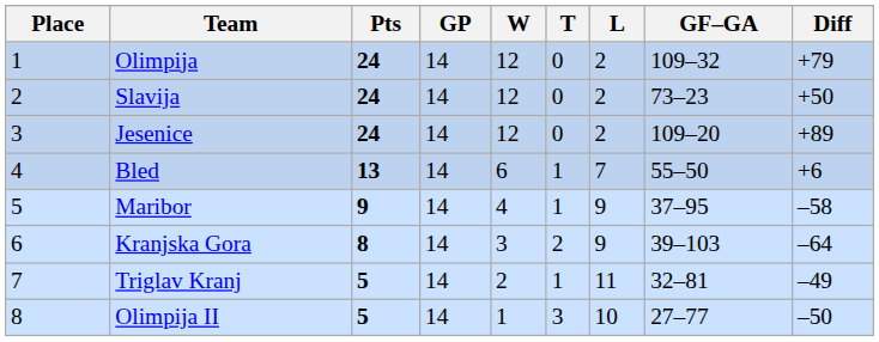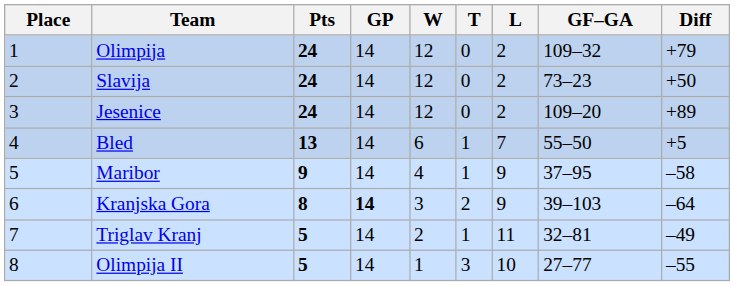Bled | Diff: +6 -> +5
Kranjska Gora | GP: normal -> bold
Olimpija II | Diff: –50 -> –55
